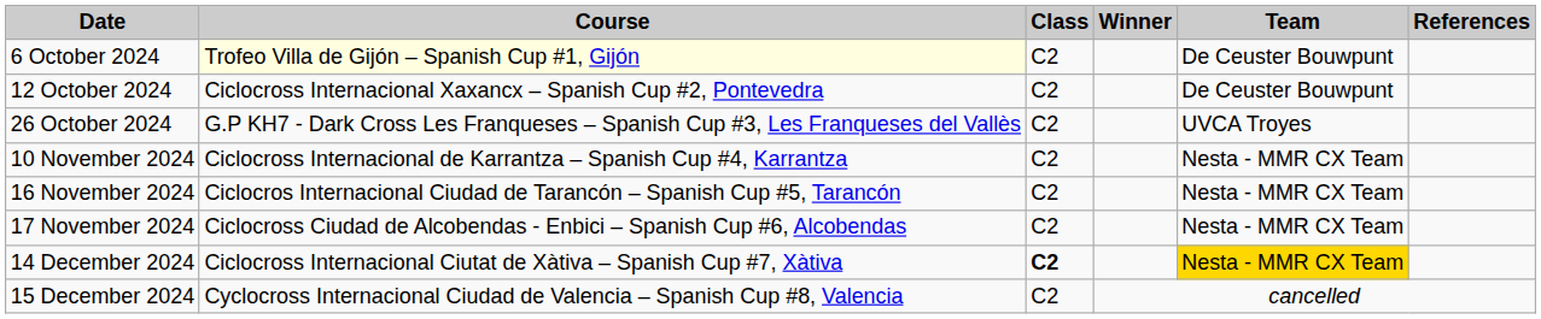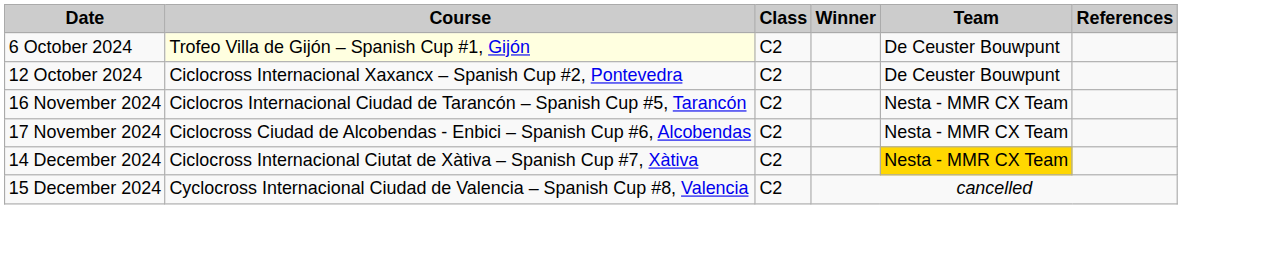- row: 26 October 2024 | G.P KH7 - Dark Cross Les Franqueses – Spanish Cup #3, Les Franqueses del Vallès | C2 | UVCA Troyes
- row: 10 November 2024 | Ciclocross Internacional de Karrantza – Spanish Cup #4, Karrantza | C2 | Nesta - MMR CX Team
14 December 2024 | Class: bold -> normal
